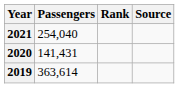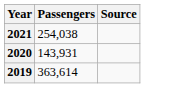- column: Rank
2021 | Passengers: 254,040 -> 254,038
2020 | Passengers: 141,431 -> 143,931
